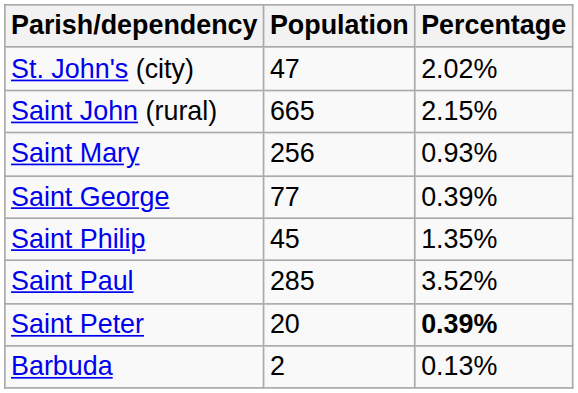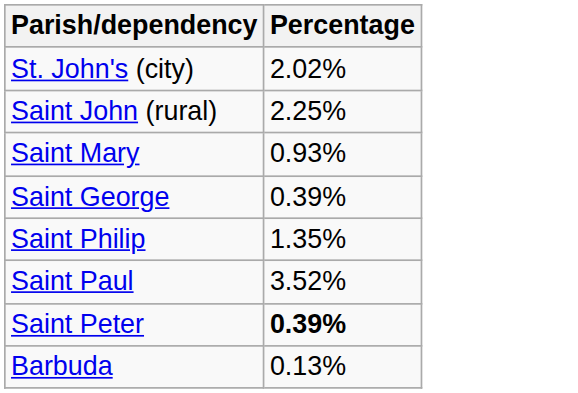- column: Population | 47 | 665 | 256 | 77 | 45 | 285 | 20 | 2
Saint John (rural) | Percentage: 2.15% -> 2.25%
